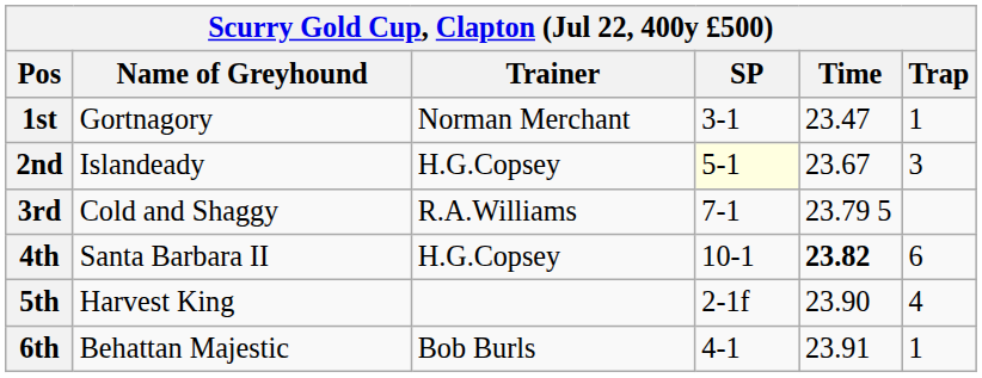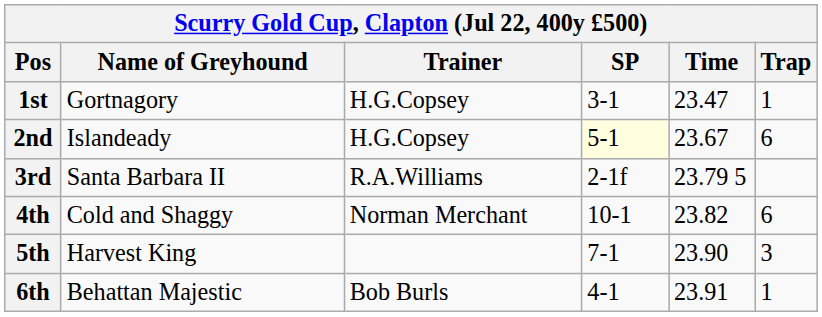1st | Trainer: Norman Merchant -> H.G.Copsey
2nd | Trap: 3 -> 6
3rd | Name of Greyhound: Cold and Shaggy -> Santa Barbara II
3rd | SP: 7-1 -> 2-1f
4th | Name of Greyhound: Santa Barbara II -> Cold and Shaggy
4th | Trainer: H.G.Copsey -> Norman Merchant
4th | Time: bold -> normal
5th | SP: 2-1f -> 7-1
5th | Trap: 4 -> 3
